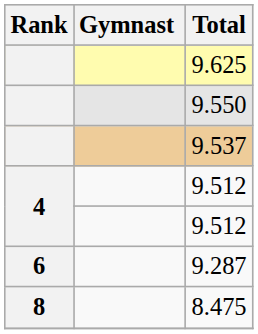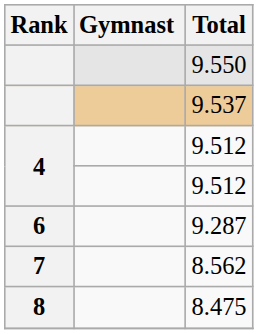- row: 9.625
+ row: 7 | 8.562
